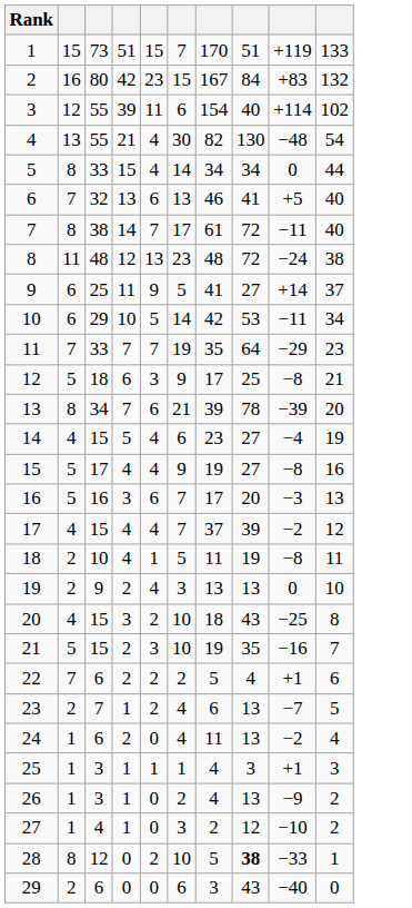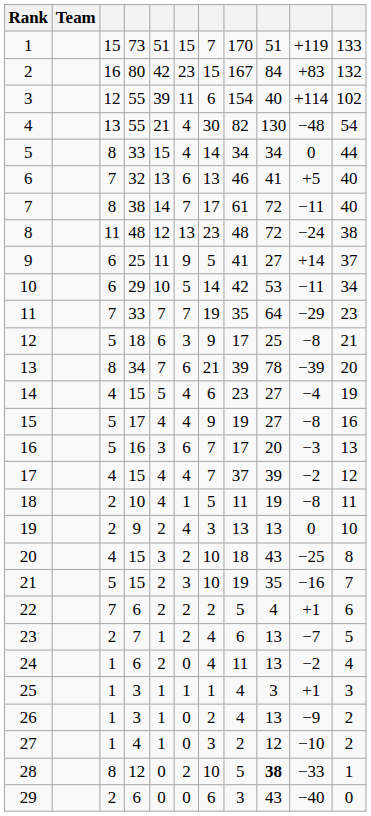+ column: Team
